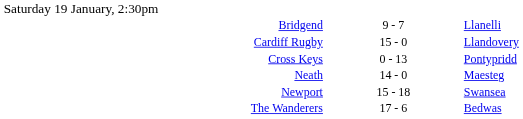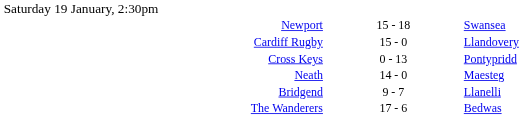rows swapped: Bridgend <-> Newport
